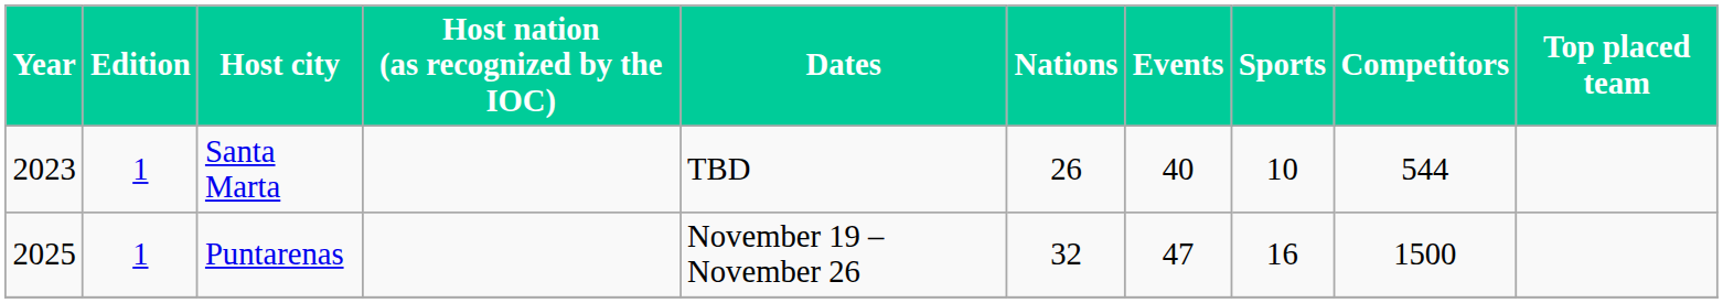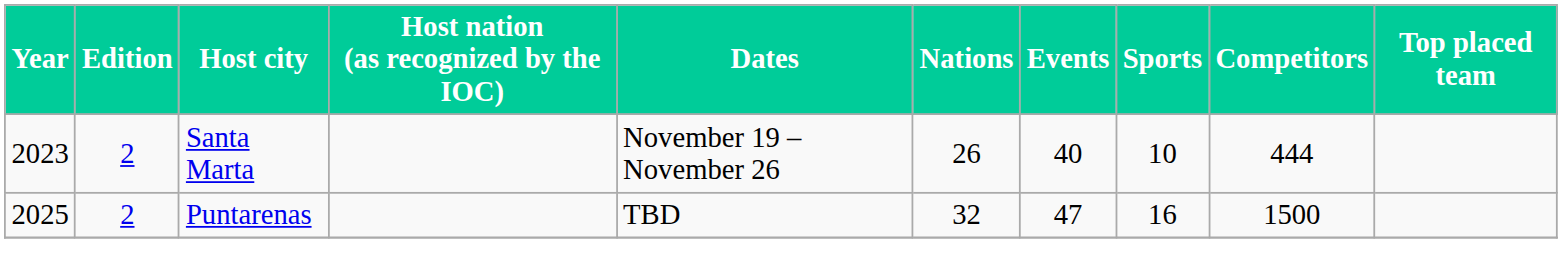Santa Marta | Edition: 1 -> 2
Santa Marta | Dates: TBD -> November 19 – November 26
Santa Marta | Competitors: 544 -> 444
Puntarenas | Edition: 1 -> 2
Puntarenas | Dates: November 19 – November 26 -> TBD
